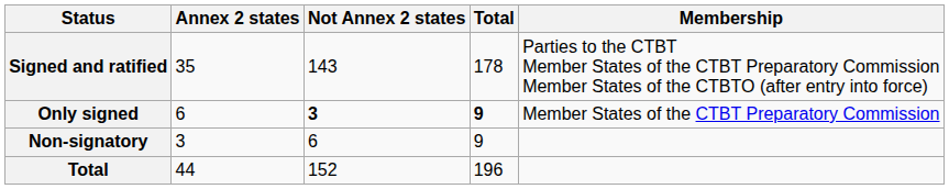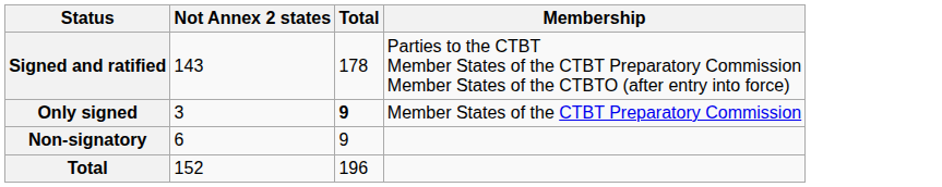- column: Annex 2 states | 35 | 6 | 3 | 44
Only signed | Not Annex 2 states: bold -> normal
